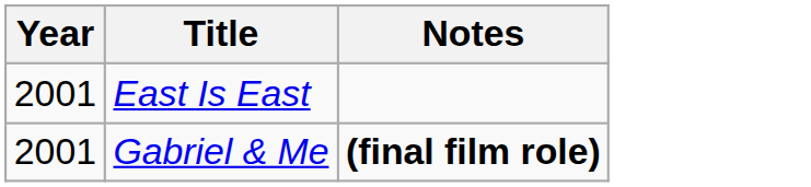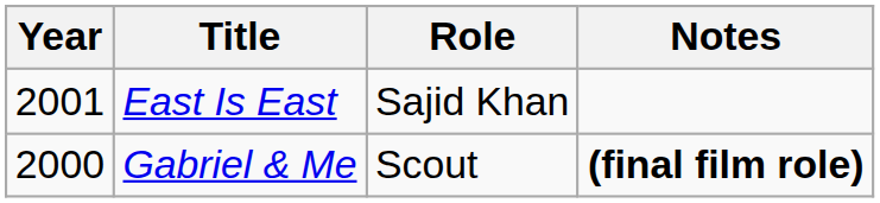+ column: Role | Sajid Khan | Scout
Gabriel & Me | Year: 2001 -> 2000
